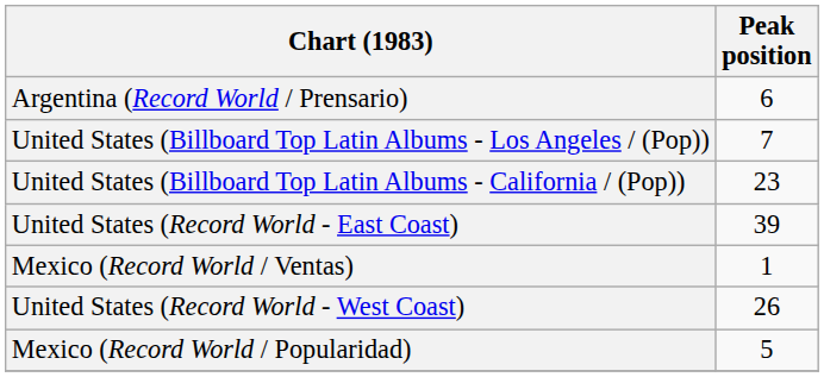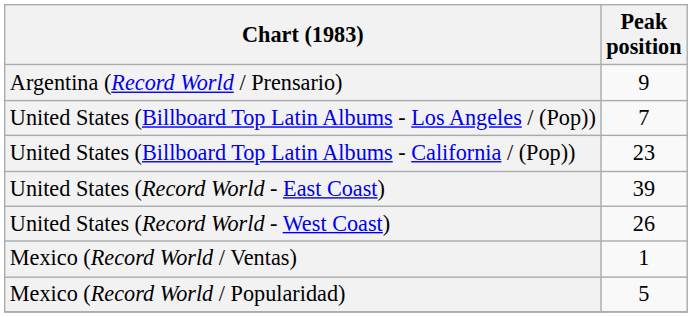Argentina (Record World / Prensario) | Peak position: 6 -> 9
rows swapped: United States (Record World - West Coast) <-> Mexico (Record World / Ventas)
